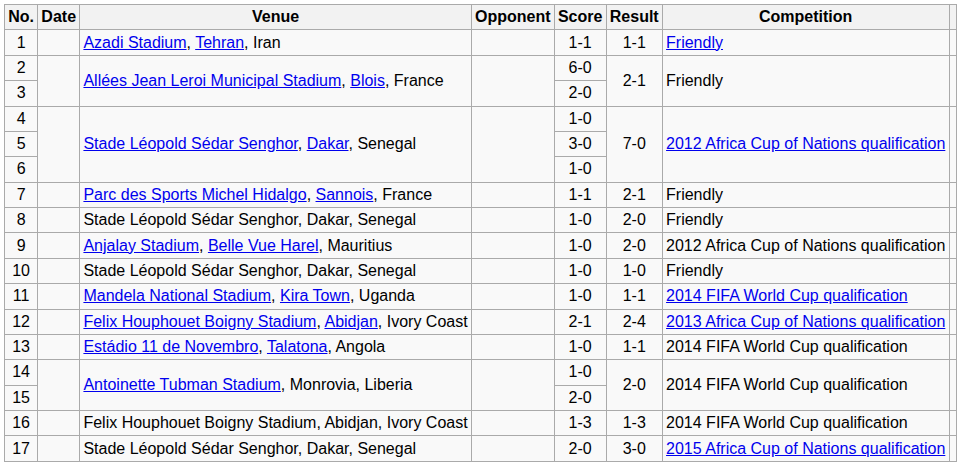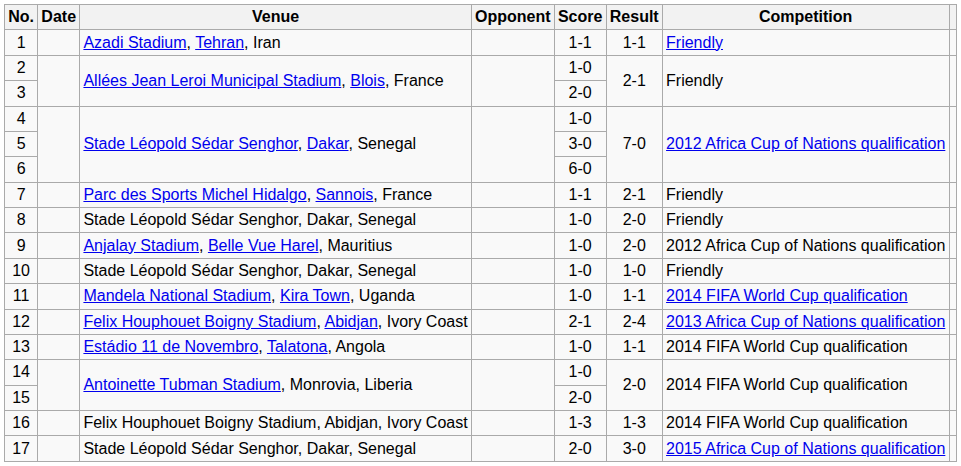2 | Score: 6-0 -> 1-0
6 | Score: 1-0 -> 6-0
